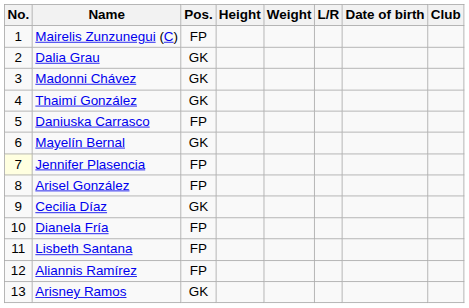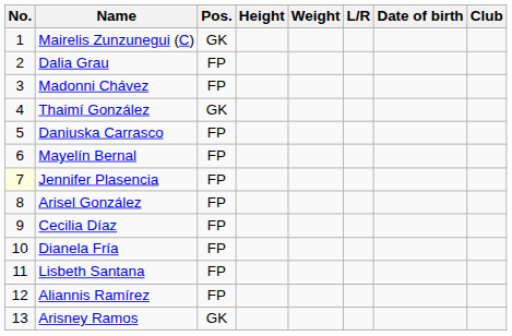Mairelis Zunzunegui (C) | Pos.: FP -> GK
Dalia Grau | Pos.: GK -> FP
Madonni Chávez | Pos.: GK -> FP
Mayelín Bernal | Pos.: GK -> FP
Cecilia Díaz | Pos.: GK -> FP
